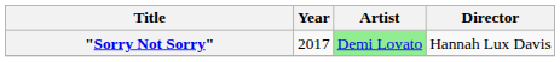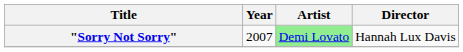"Sorry Not Sorry" | Year: 2017 -> 2007
